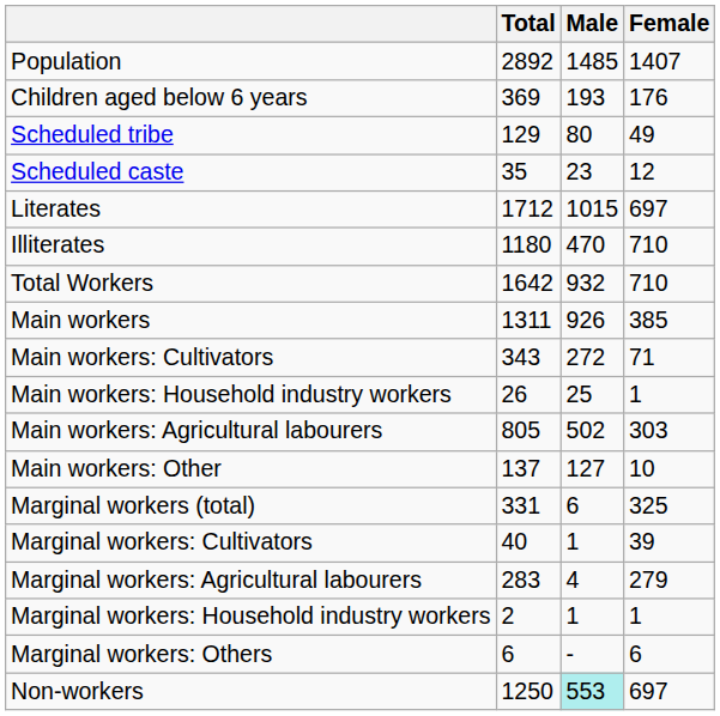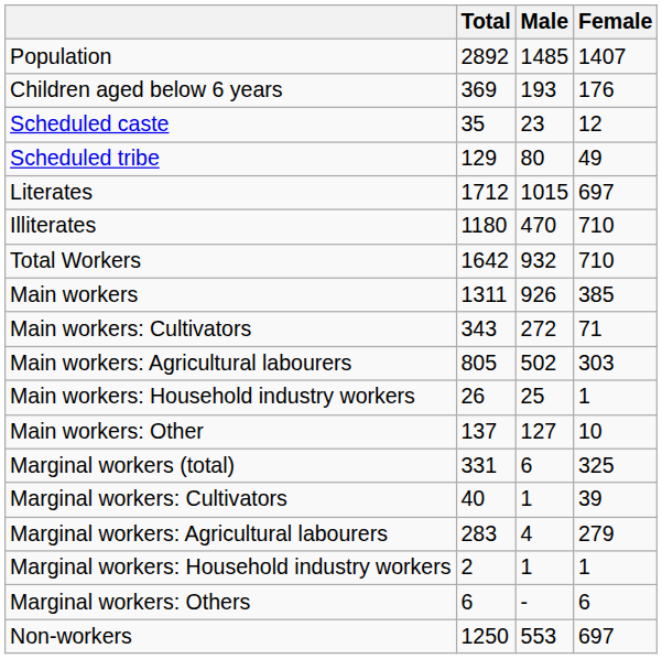rows swapped: Scheduled caste <-> Scheduled tribe
rows swapped: Main workers: Agricultural labourers <-> Main workers: Household industry workers
Non-workers | Male: paleturquoise background -> no background
